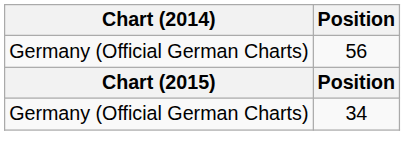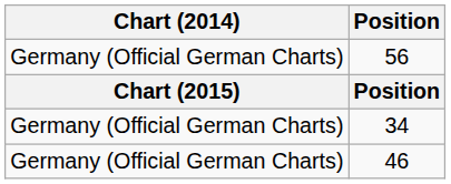+ row: Germany (Official German Charts) | 46
